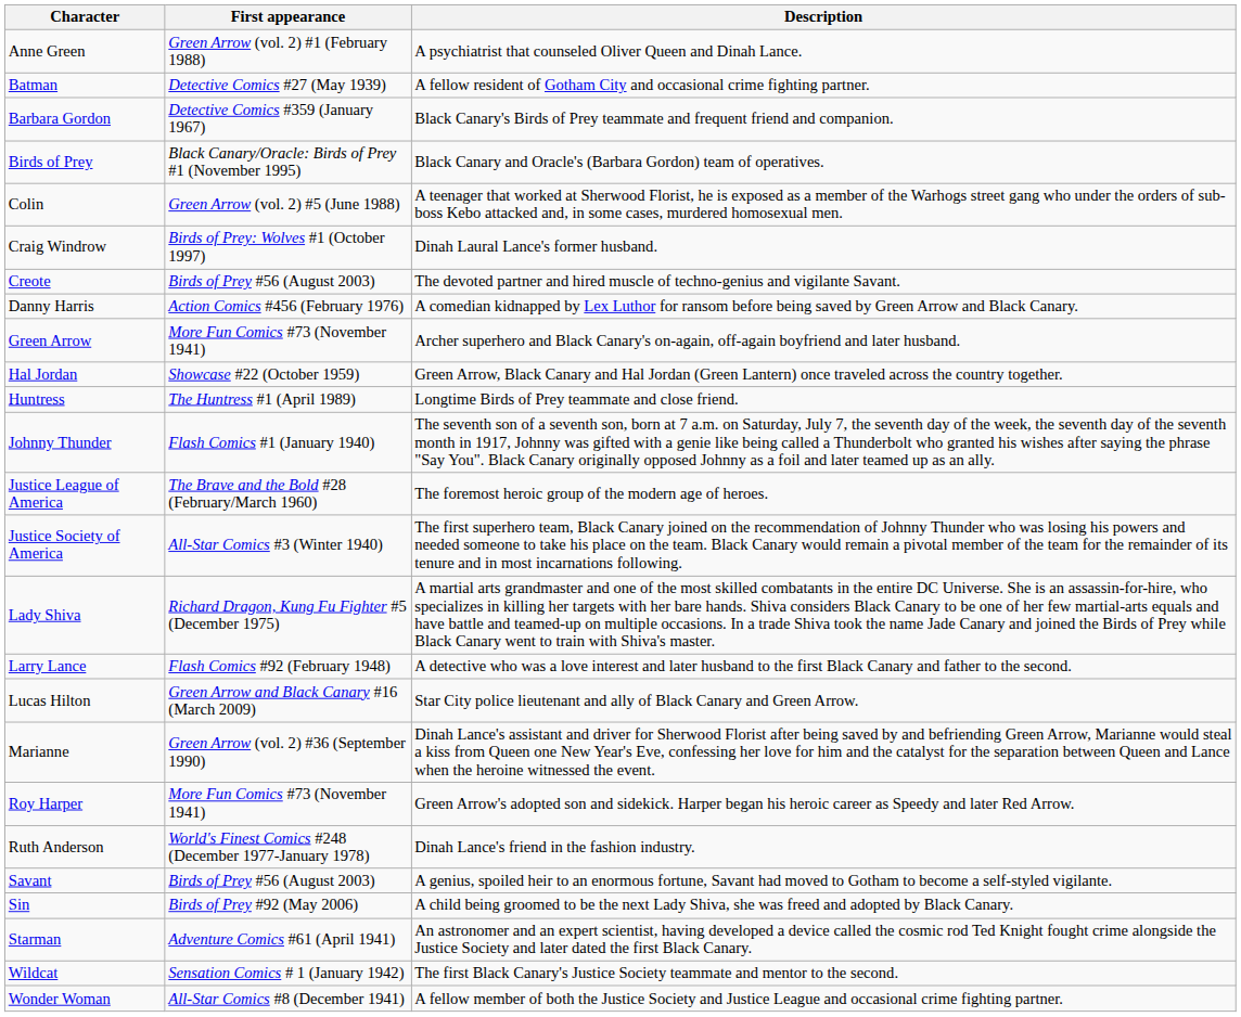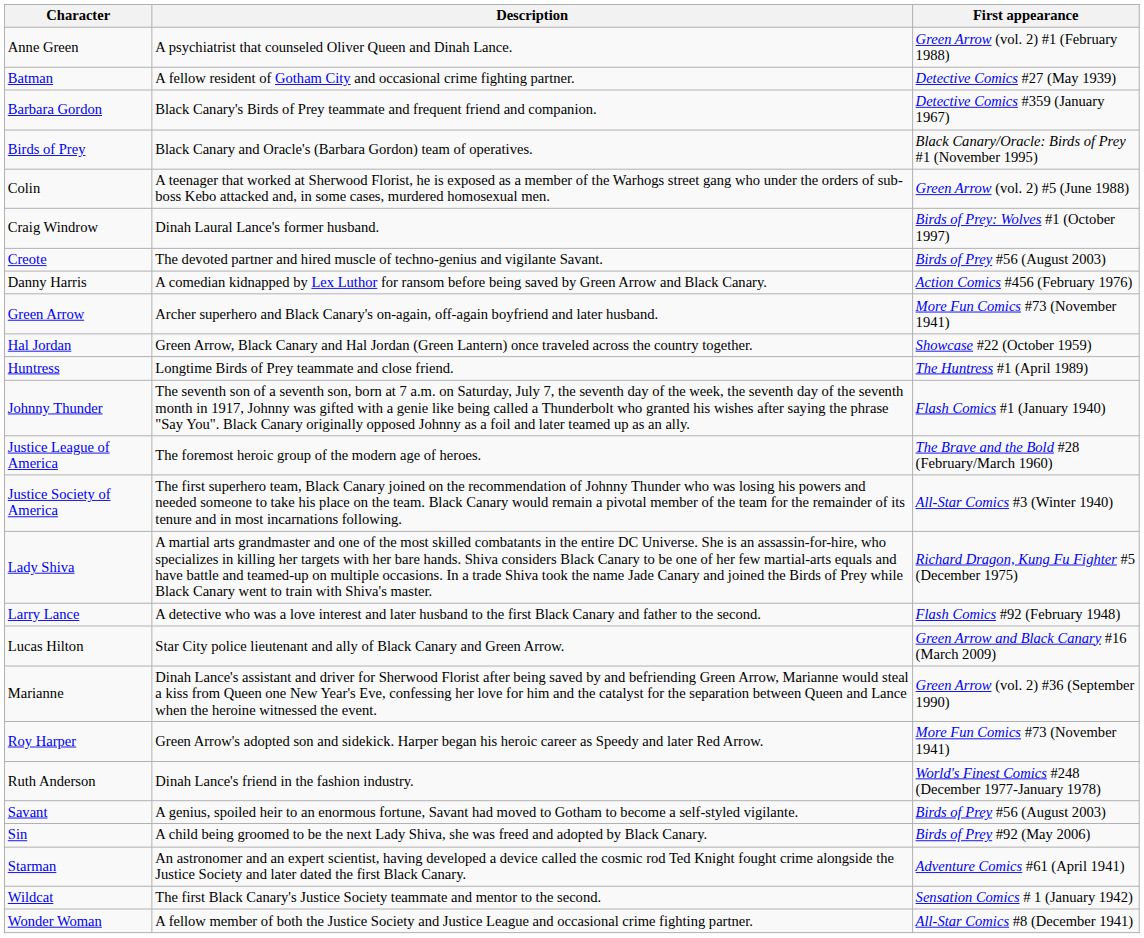columns swapped: First appearance <-> Description
